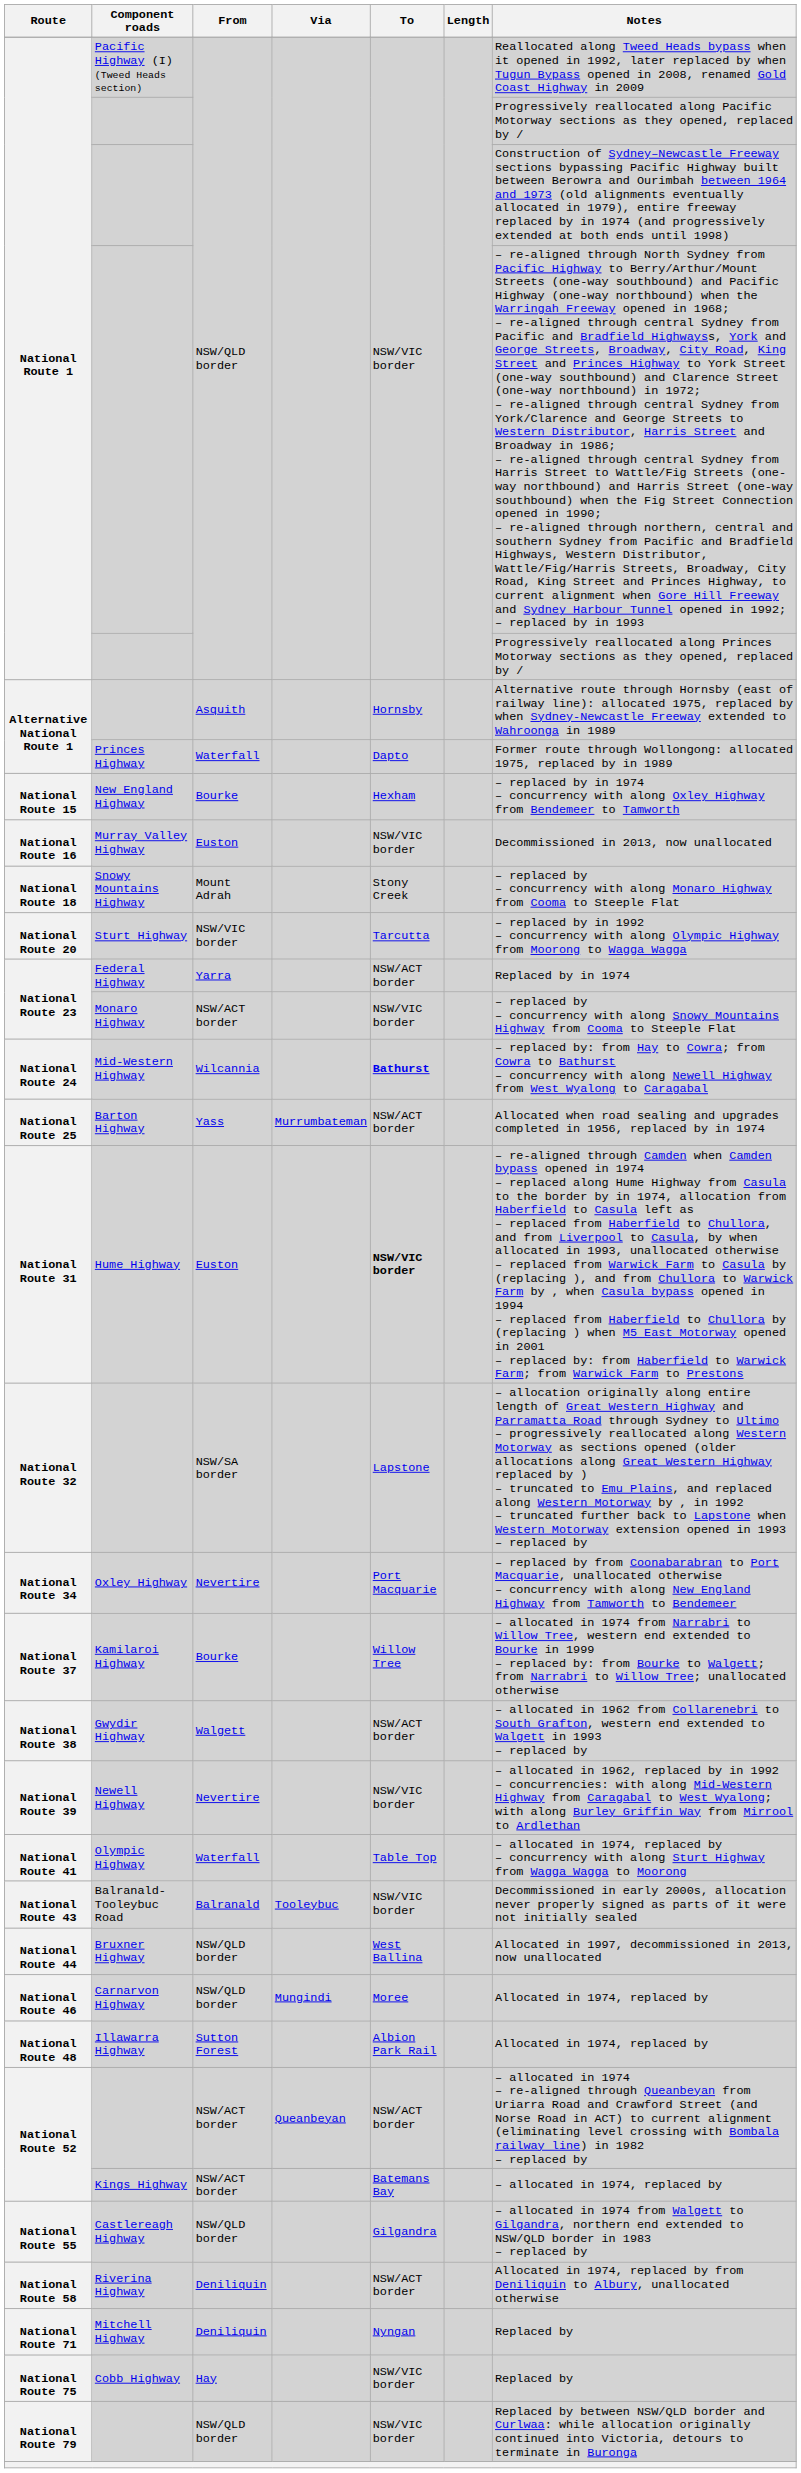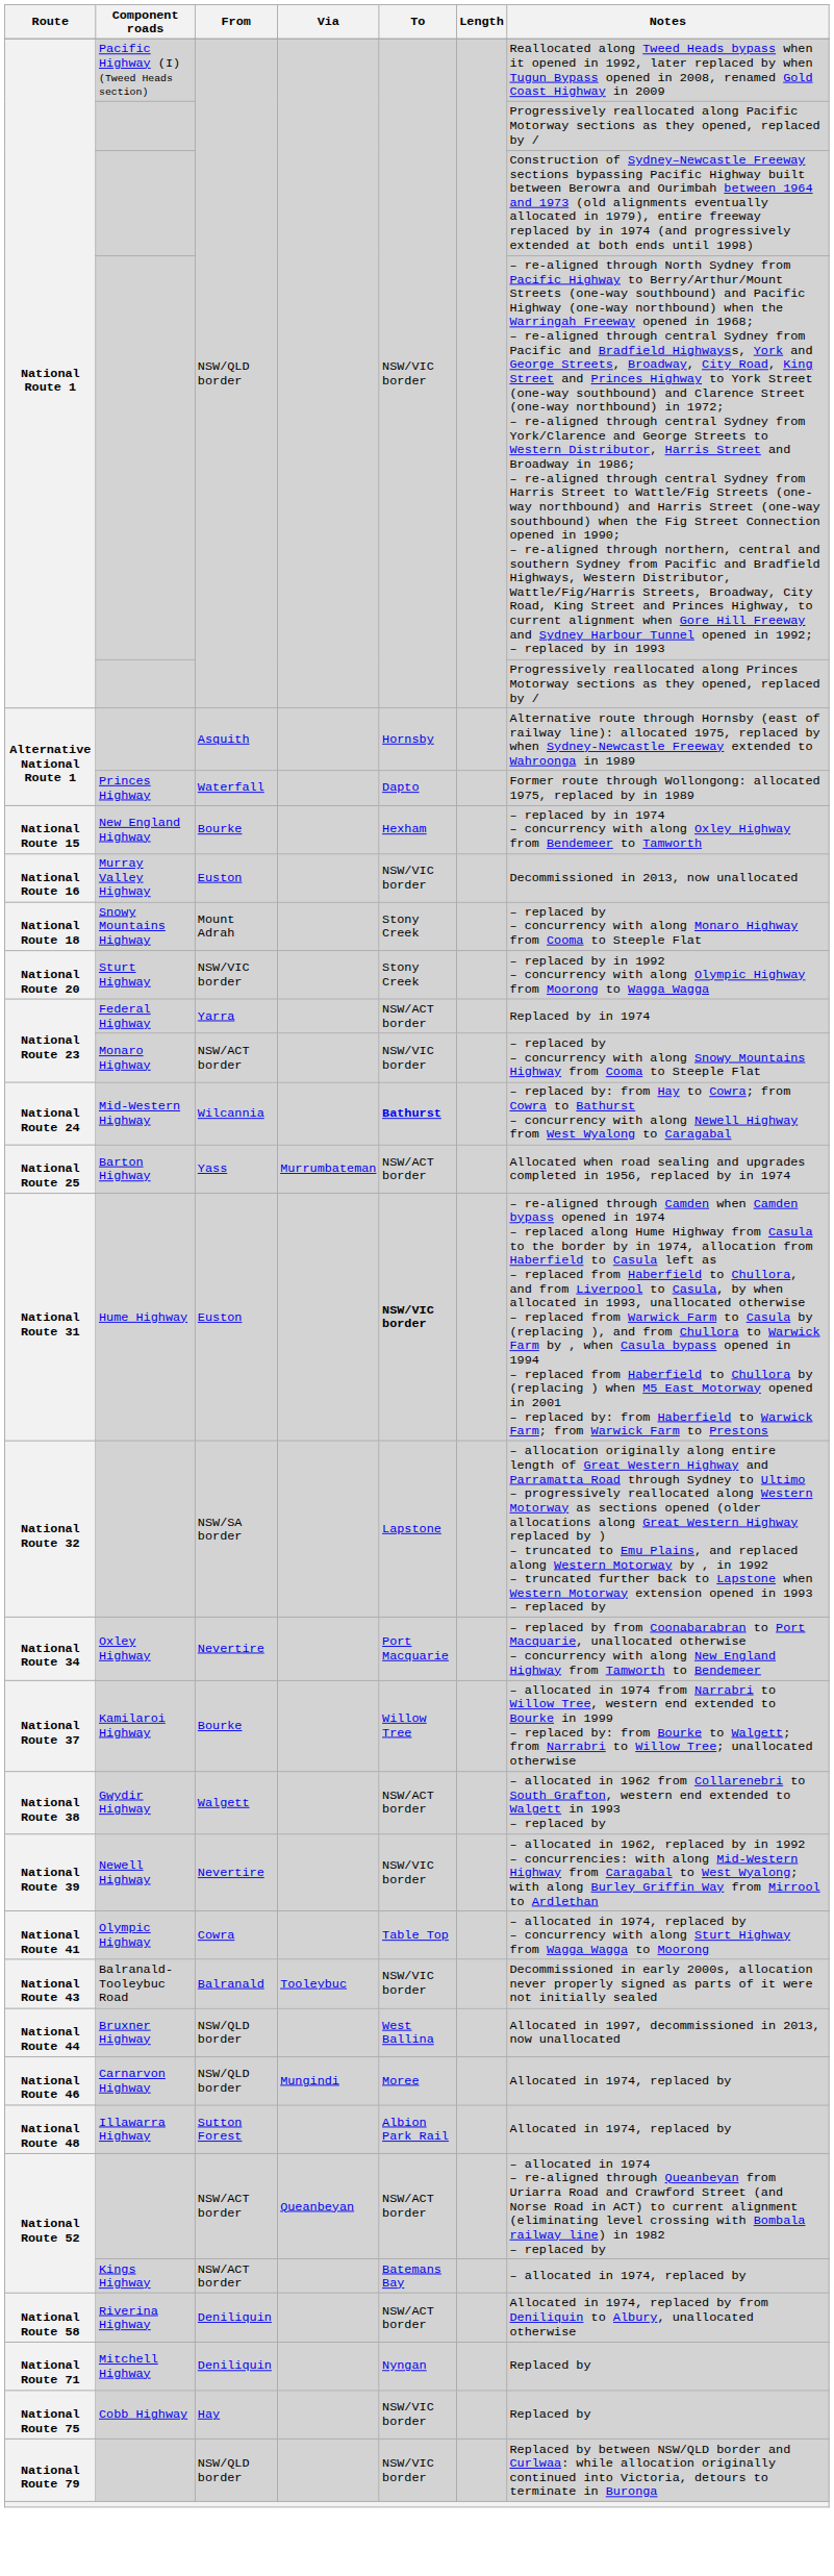National Route 20 | To: Tarcutta -> Stony Creek
National Route 41 | From: Waterfall -> Cowra
- row: National Route 55 | Castlereagh Highway | NSW/QLD border | Gilgandra | – allocated in 1974 from Walgett to Gilgandra, northern end extended to NSW/QLD border in 1983 – replaced by
